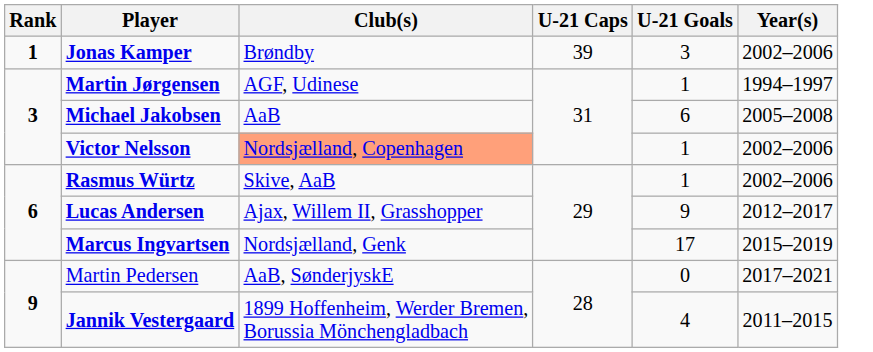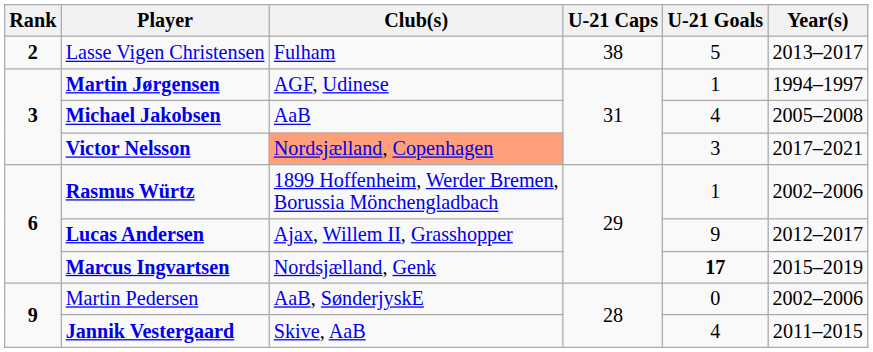- row: 1 | Jonas Kamper | Brøndby | 39 | 3 | 2002–2006
+ row: 2 | Lasse Vigen Christensen | Fulham | 38 | 5 | 2013–2017
Michael Jakobsen | U-21 Goals: 6 -> 4
Victor Nelsson | U-21 Goals: 1 -> 3
Victor Nelsson | Year(s): 2002–2006 -> 2017–2021
Rasmus Würtz | Club(s): Skive, AaB -> 1899 Hoffenheim, Werder Bremen, Borussia Mönchengladbach
Marcus Ingvartsen | U-21 Goals: normal -> bold
Martin Pedersen | Year(s): 2017–2021 -> 2002–2006
Jannik Vestergaard | Club(s): 1899 Hoffenheim, Werder Bremen, Borussia Mönchengladbach -> Skive, AaB
